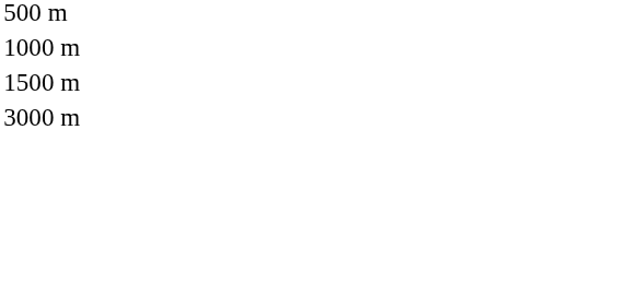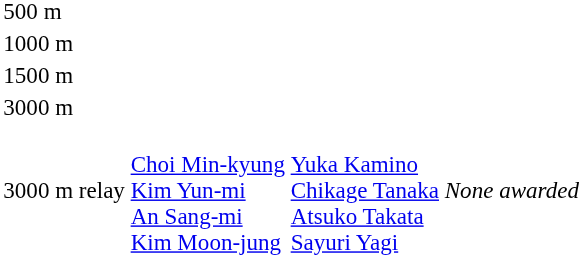+ row: 3000 m relay | Choi Min-kyung Kim Yun-mi An Sang-mi Kim Moon-jung | Yuka Kamino Chikage Tanaka Atsuko Takata Sayuri Yagi | None awarded
